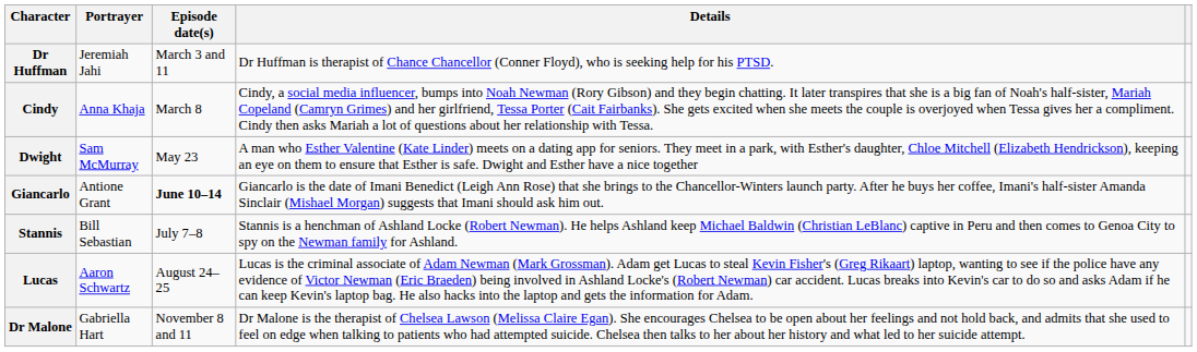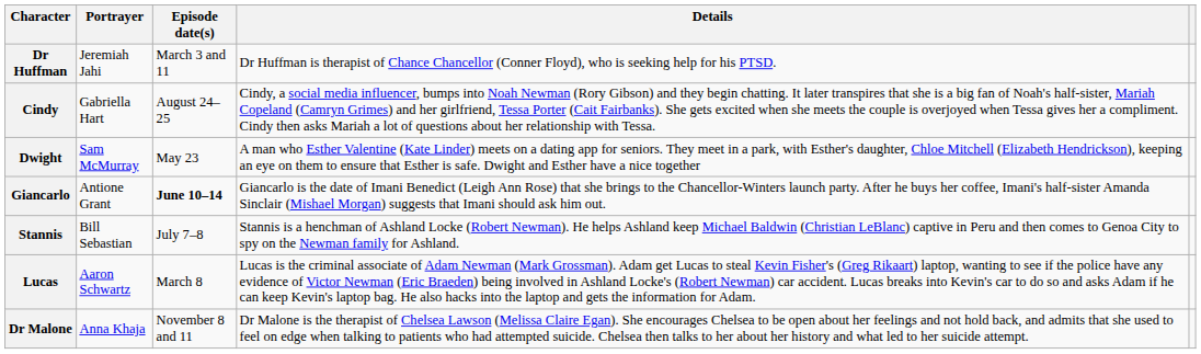Cindy | Portrayer: Anna Khaja -> Gabriella Hart
Cindy | Episode date(s): March 8 -> August 24–25
Lucas | Episode date(s): August 24–25 -> March 8
Dr Malone | Portrayer: Gabriella Hart -> Anna Khaja
